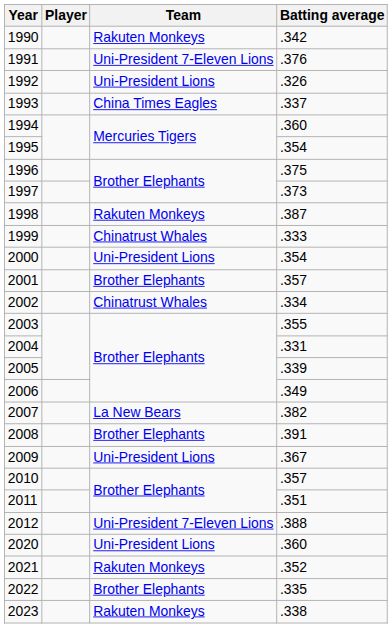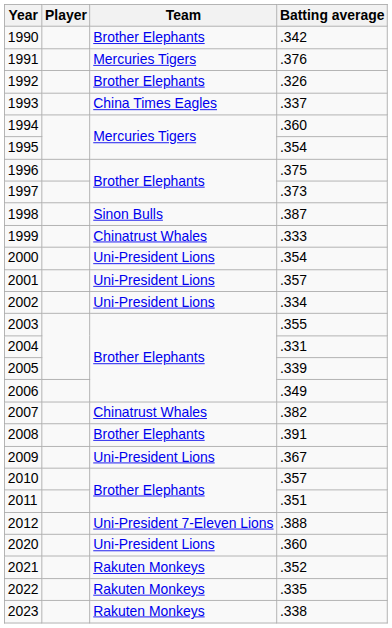1990 | Team: Rakuten Monkeys -> Brother Elephants
1991 | Team: Uni-President 7-Eleven Lions -> Mercuries Tigers
1992 | Team: Uni-President Lions -> Brother Elephants
1998 | Team: Rakuten Monkeys -> Sinon Bulls
2001 | Team: Brother Elephants -> Uni-President Lions
2002 | Team: Chinatrust Whales -> Uni-President Lions
2007 | Team: La New Bears -> Chinatrust Whales
2022 | Team: Brother Elephants -> Rakuten Monkeys
